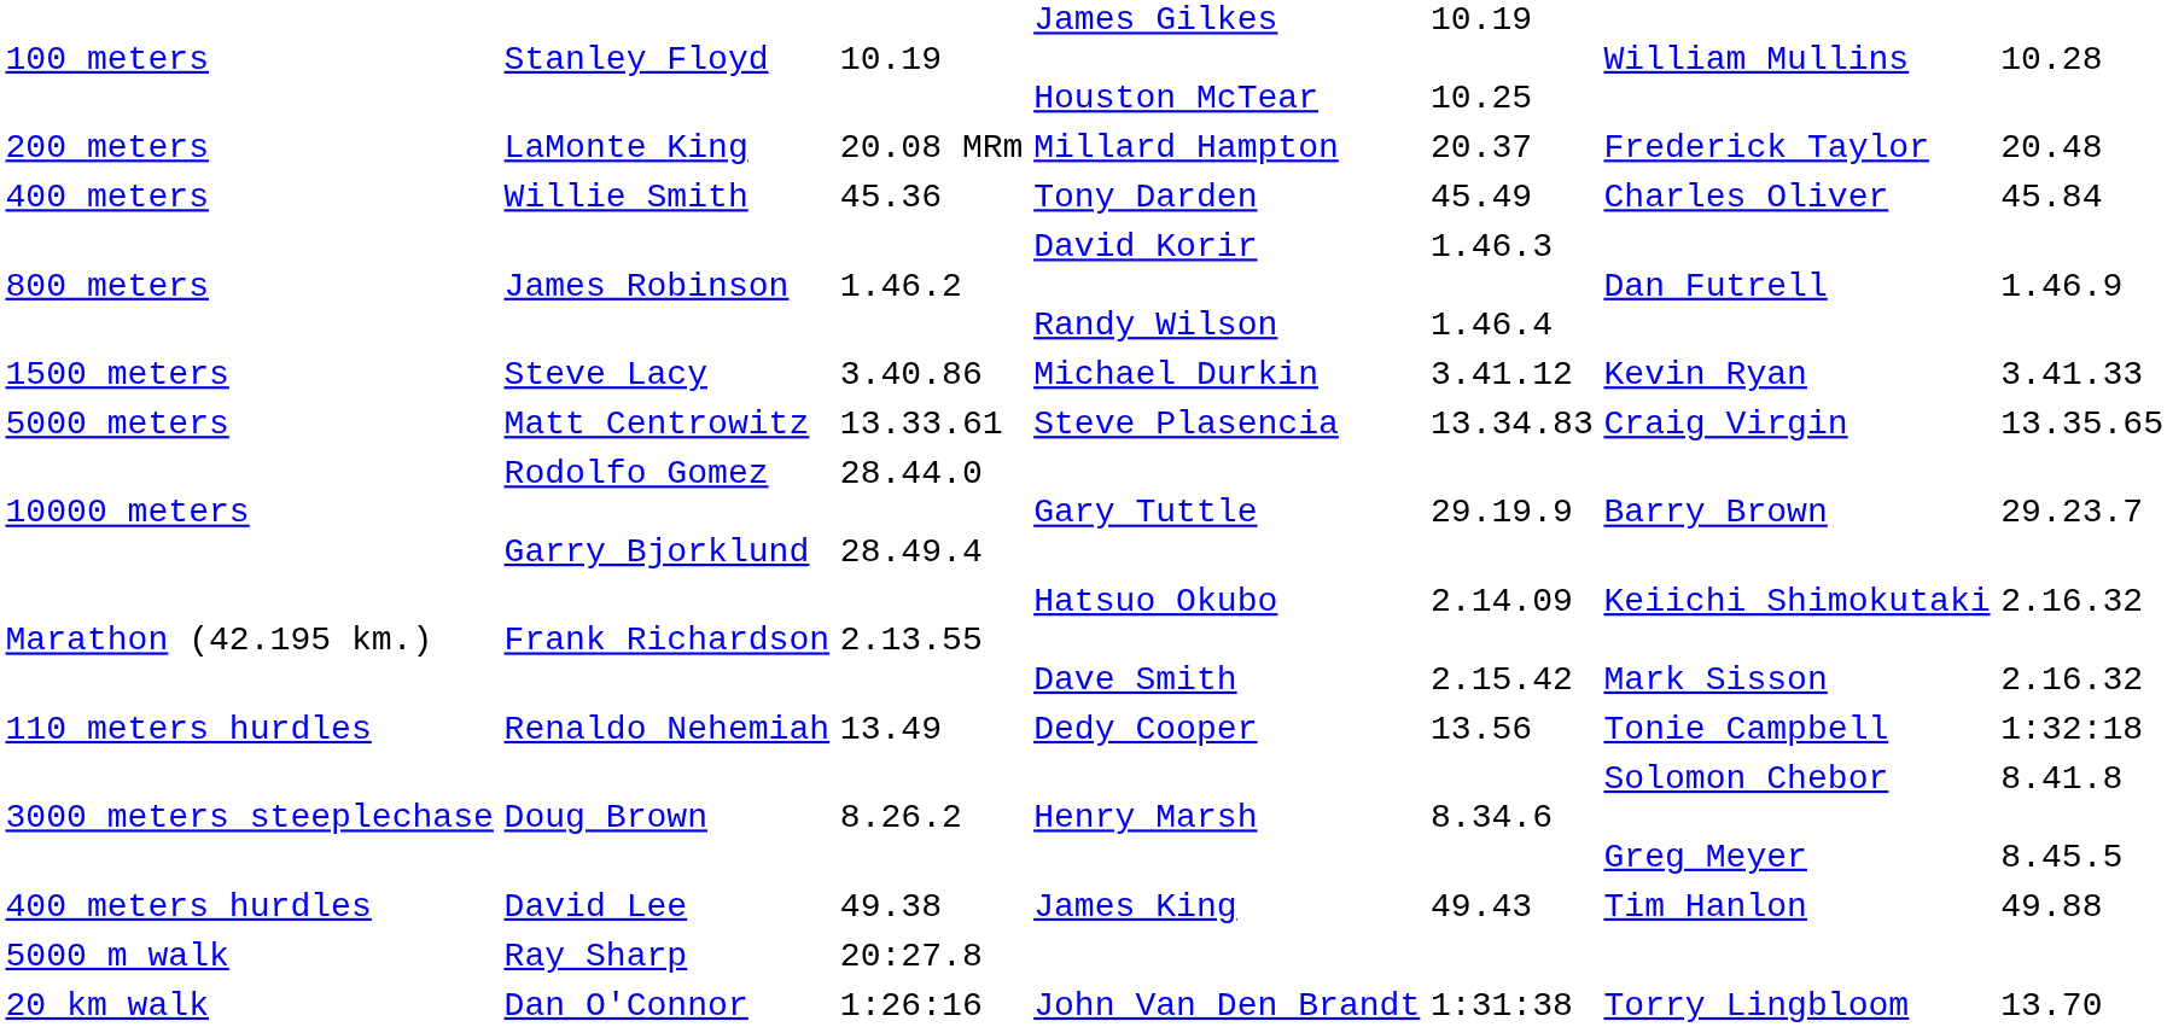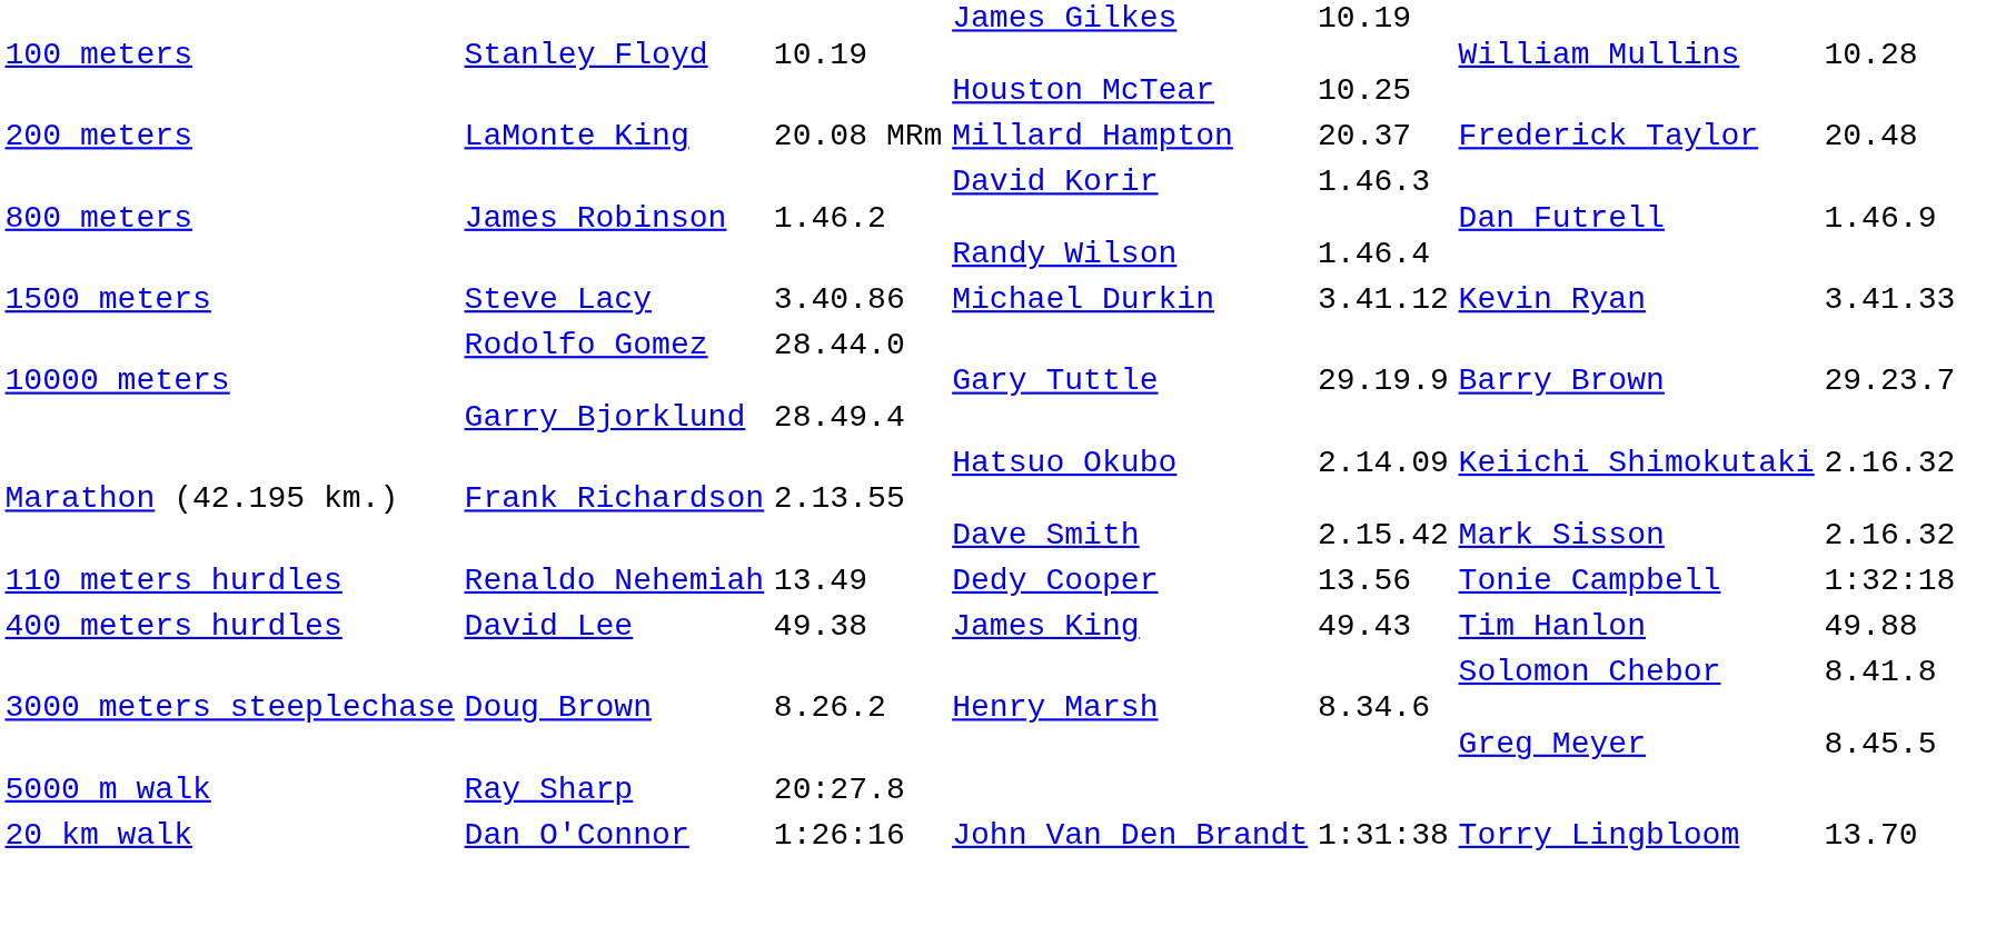- row: 400 meters | Willie Smith | 45.36 | Tony Darden | 45.49 | Charles Oliver | 45.84
- row: 5000 meters | Matt Centrowitz | 13.33.61 | Steve Plasencia | 13.34.83 | Craig Virgin | 13.35.65
rows swapped: 400 meters hurdles <-> 3000 meters steeplechase
